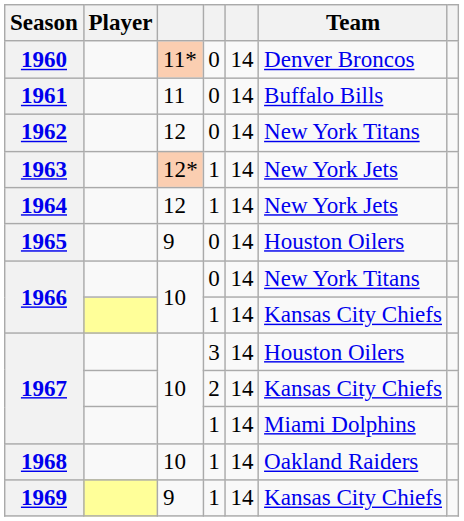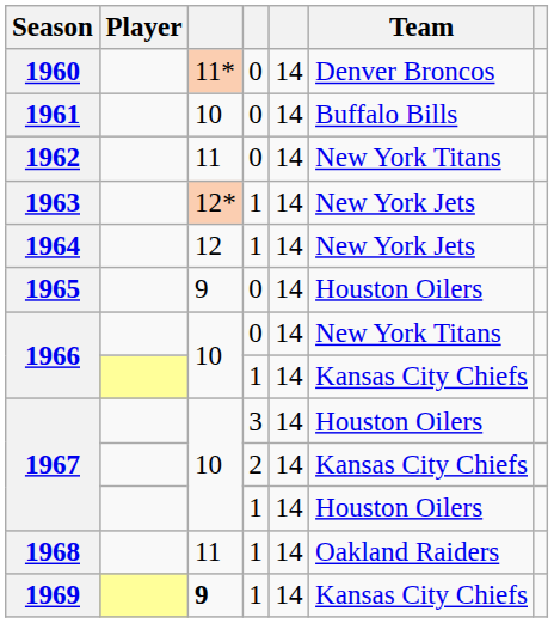1961 | column 3: 11 -> 10
1962 | column 3: 12 -> 11
1967 / 1 | Team: Miami Dolphins -> Houston Oilers
1968 | column 3: 10 -> 11
1969 | column 3: normal -> bold
